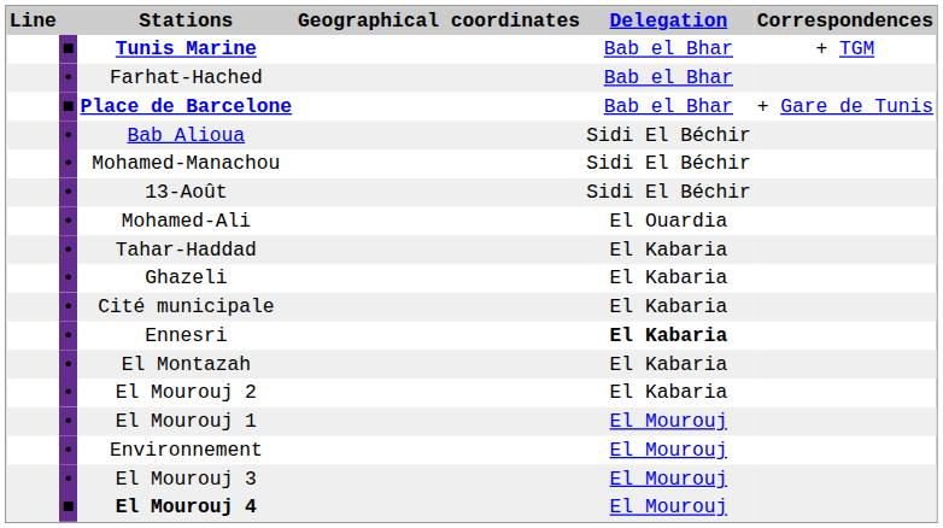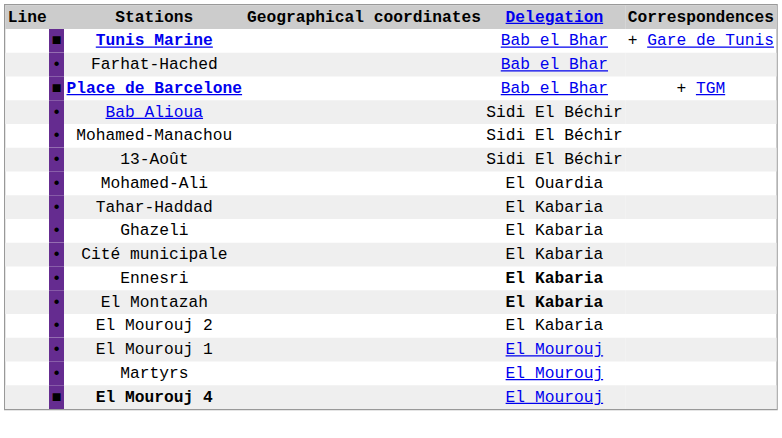Tunis Marine | Correspondences: + TGM -> + Gare de Tunis
Place de Barcelone | Correspondences: + Gare de Tunis -> + TGM
El Montazah | Delegation: normal -> bold
- row: • | Environnement | El Mourouj
- row: • | El Mourouj 3 | El Mourouj
+ row: • | Martyrs | El Mourouj
